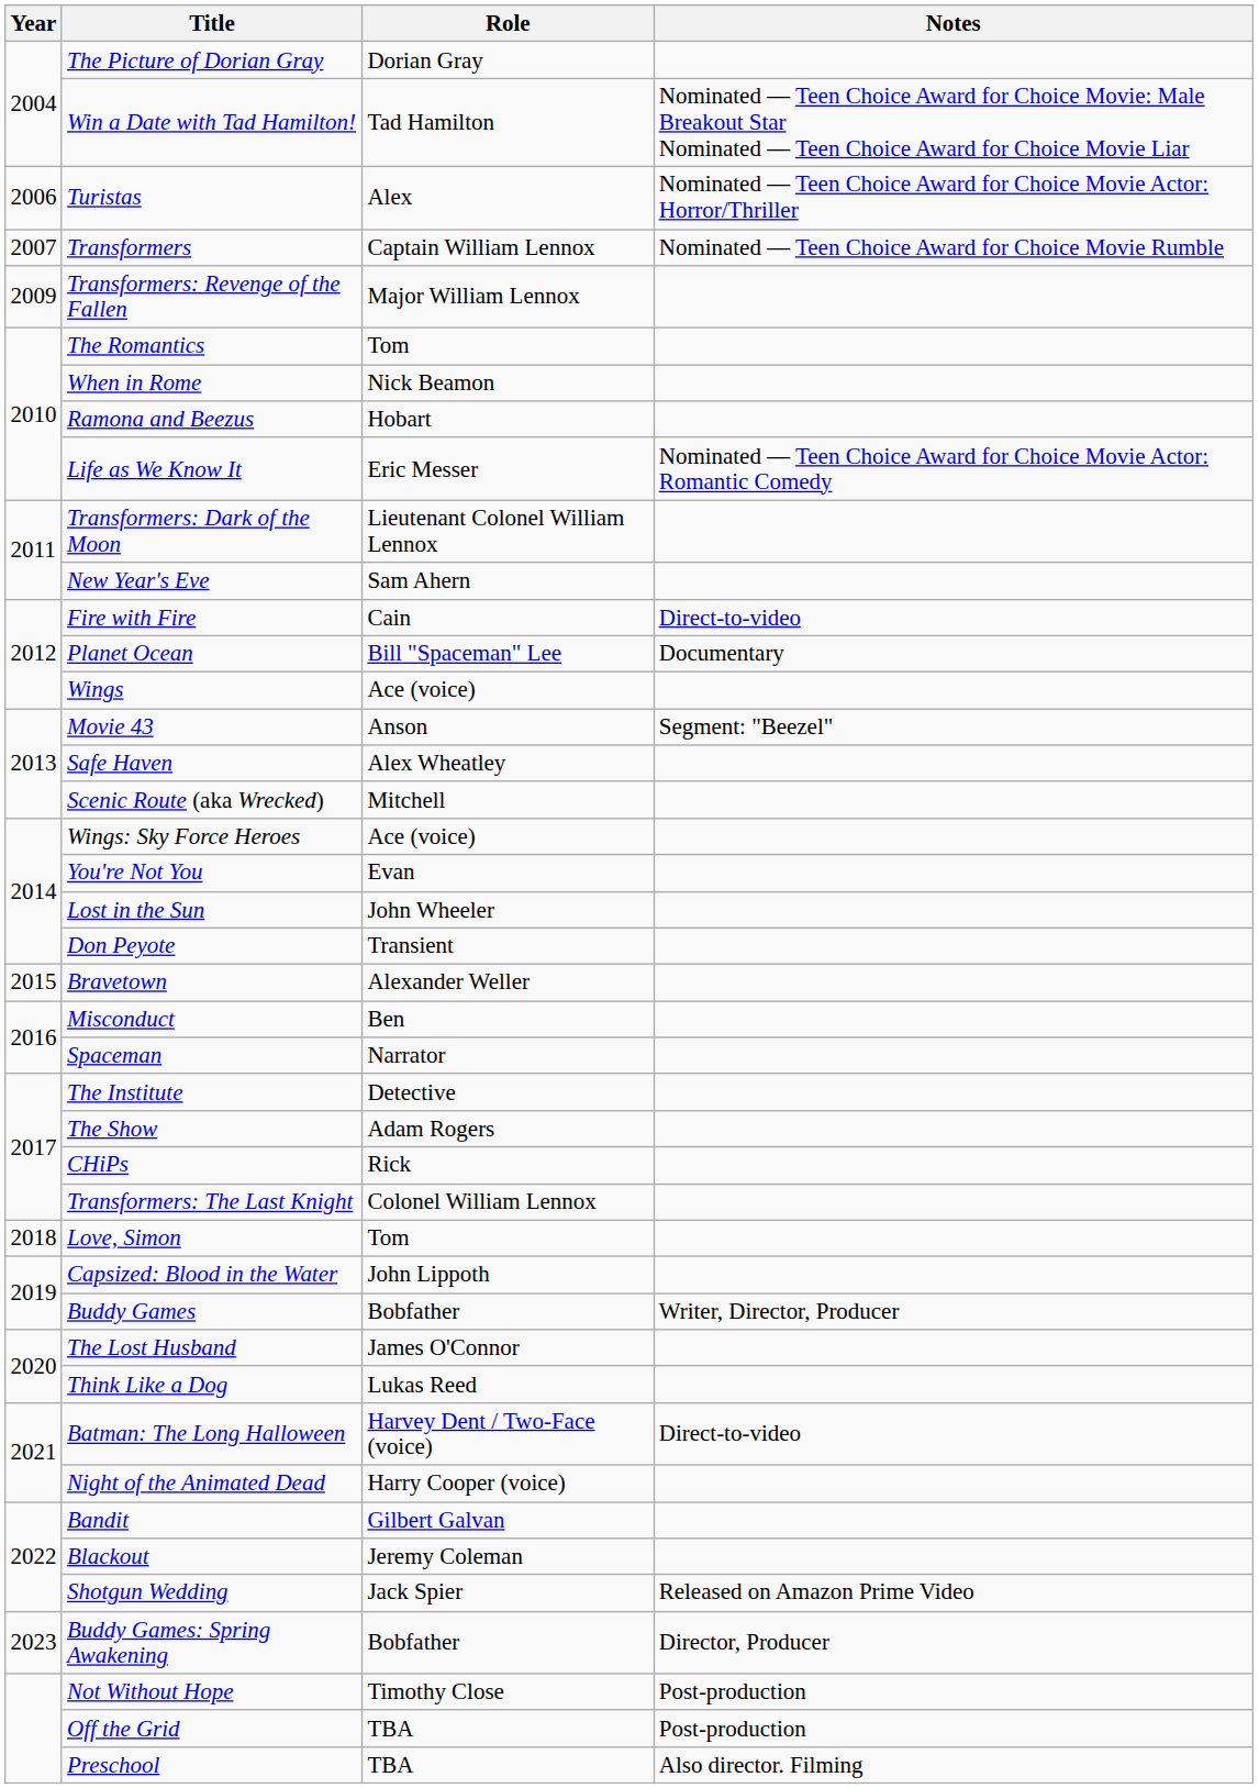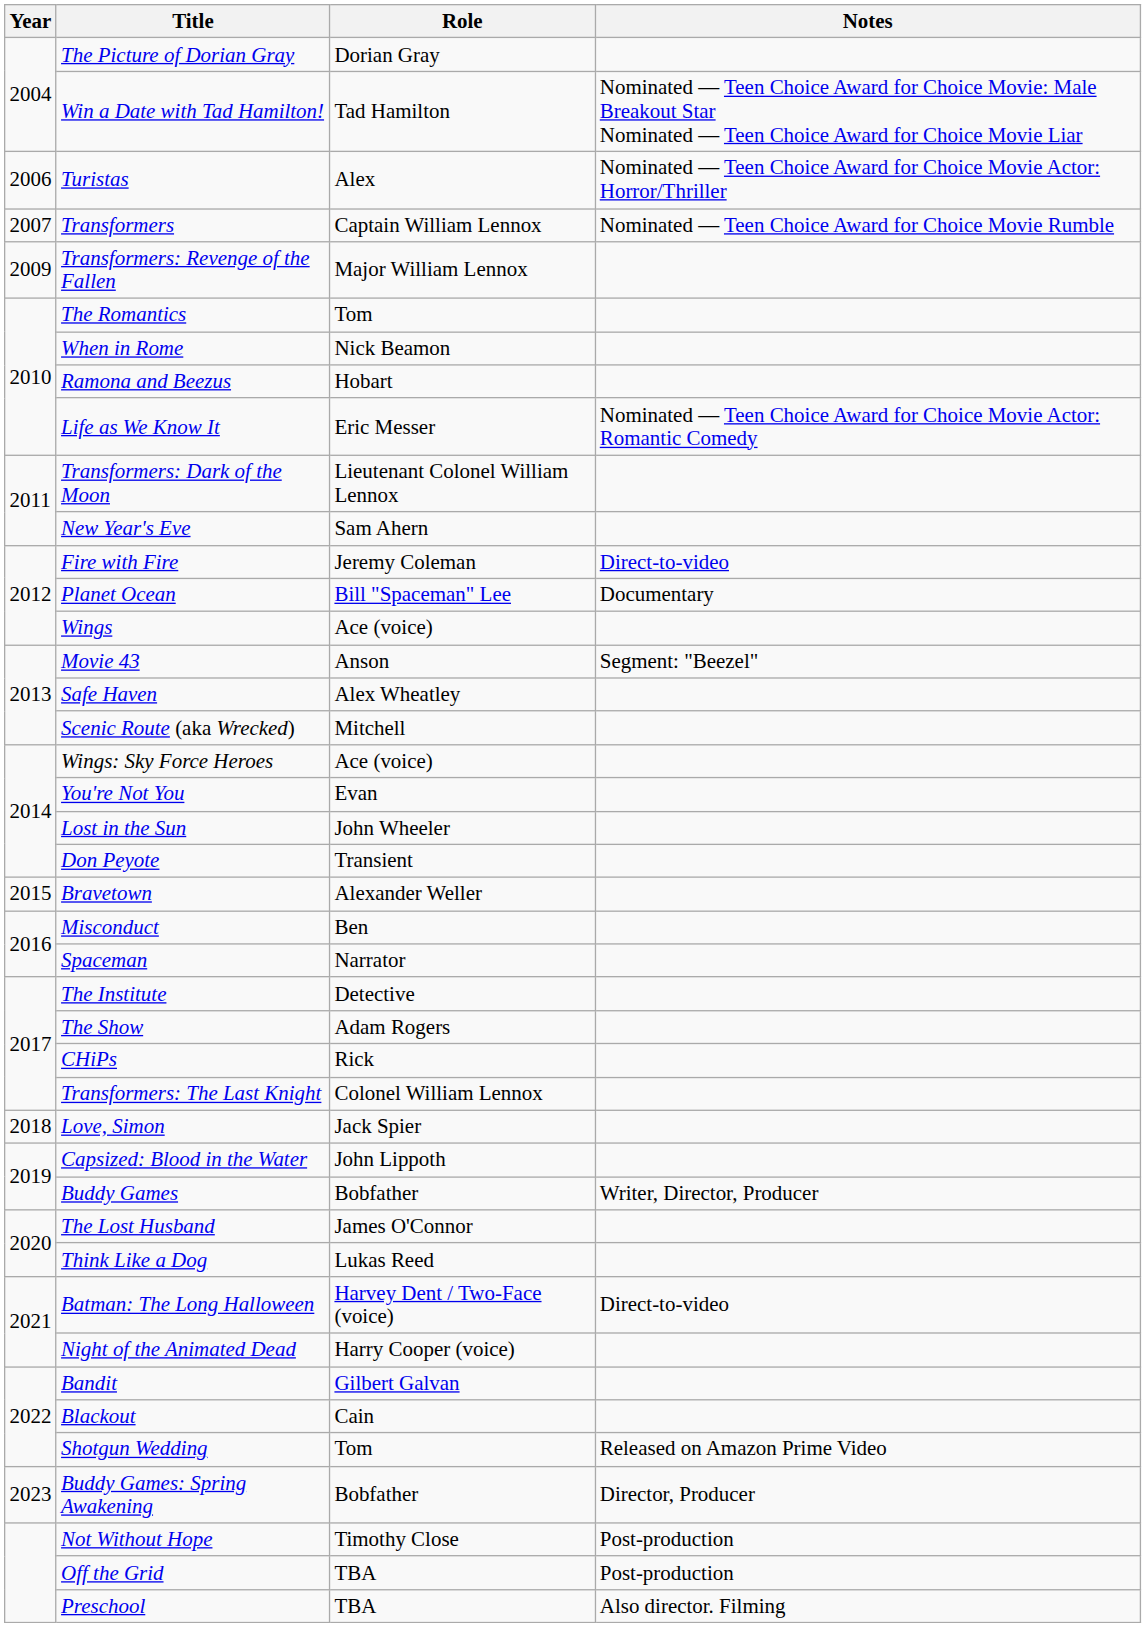Fire with Fire | Role: Cain -> Jeremy Coleman
Love, Simon | Role: Tom -> Jack Spier
Blackout | Role: Jeremy Coleman -> Cain
Shotgun Wedding | Role: Jack Spier -> Tom
